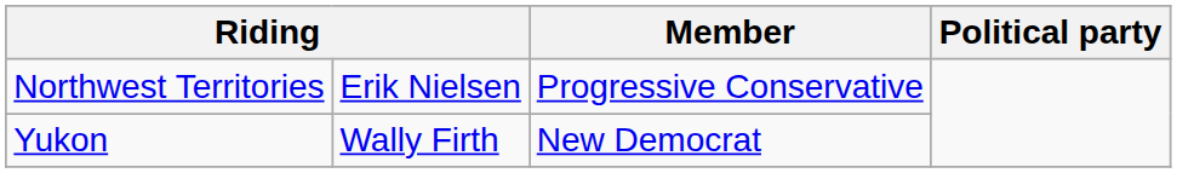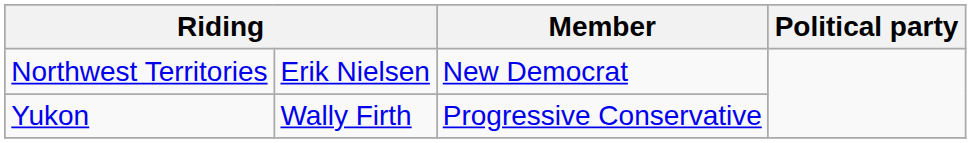Northwest Territories | Member: Progressive Conservative -> New Democrat
Yukon | Member: New Democrat -> Progressive Conservative
